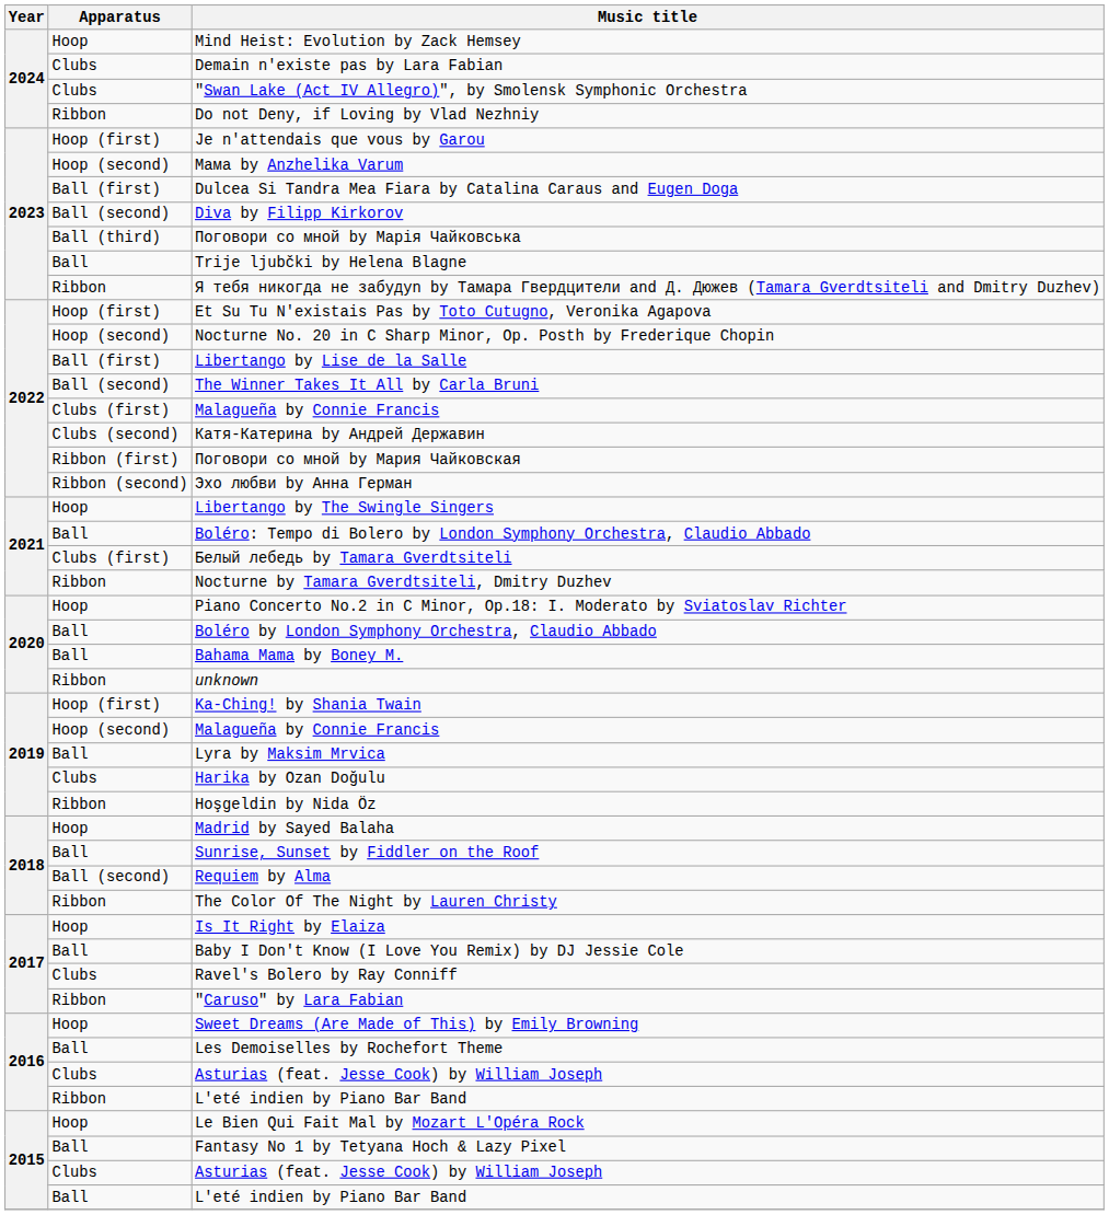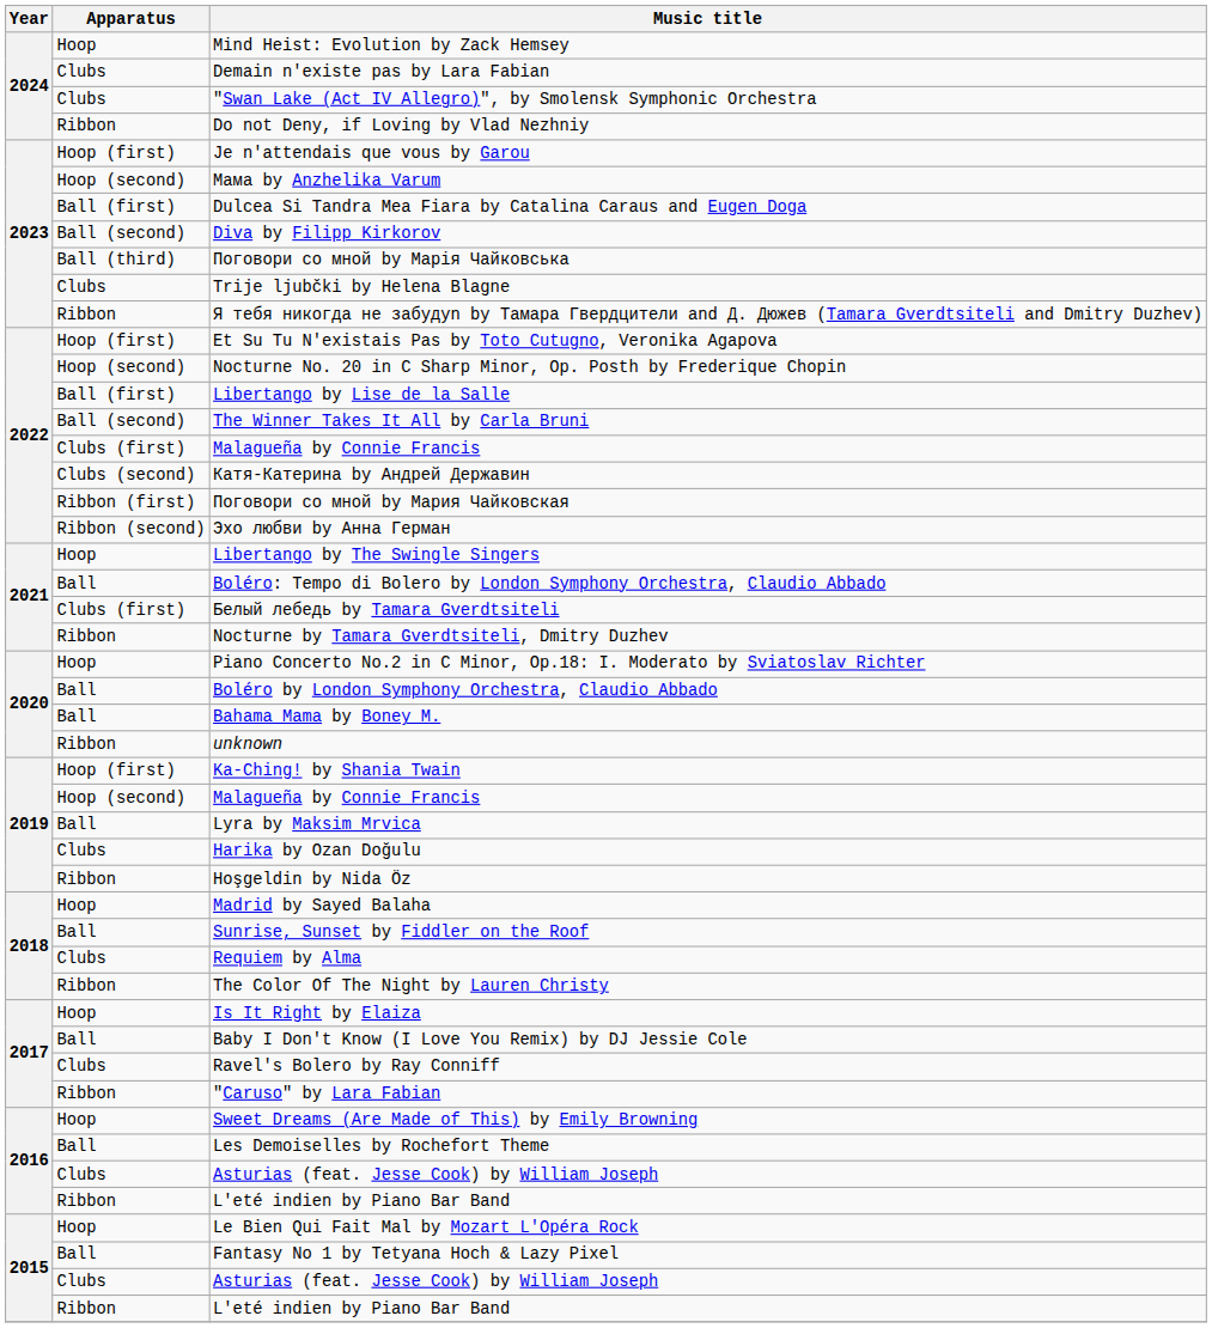Trije ljubčki by Helena Blagne | Apparatus: Ball -> Clubs
Requiem by Alma | Apparatus: Ball (second) -> Clubs
2015 / L'eté indien by Piano Bar Band | Apparatus: Ball -> Ribbon
